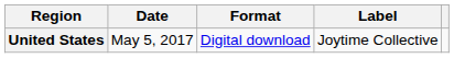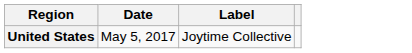- column: Format | Digital download
